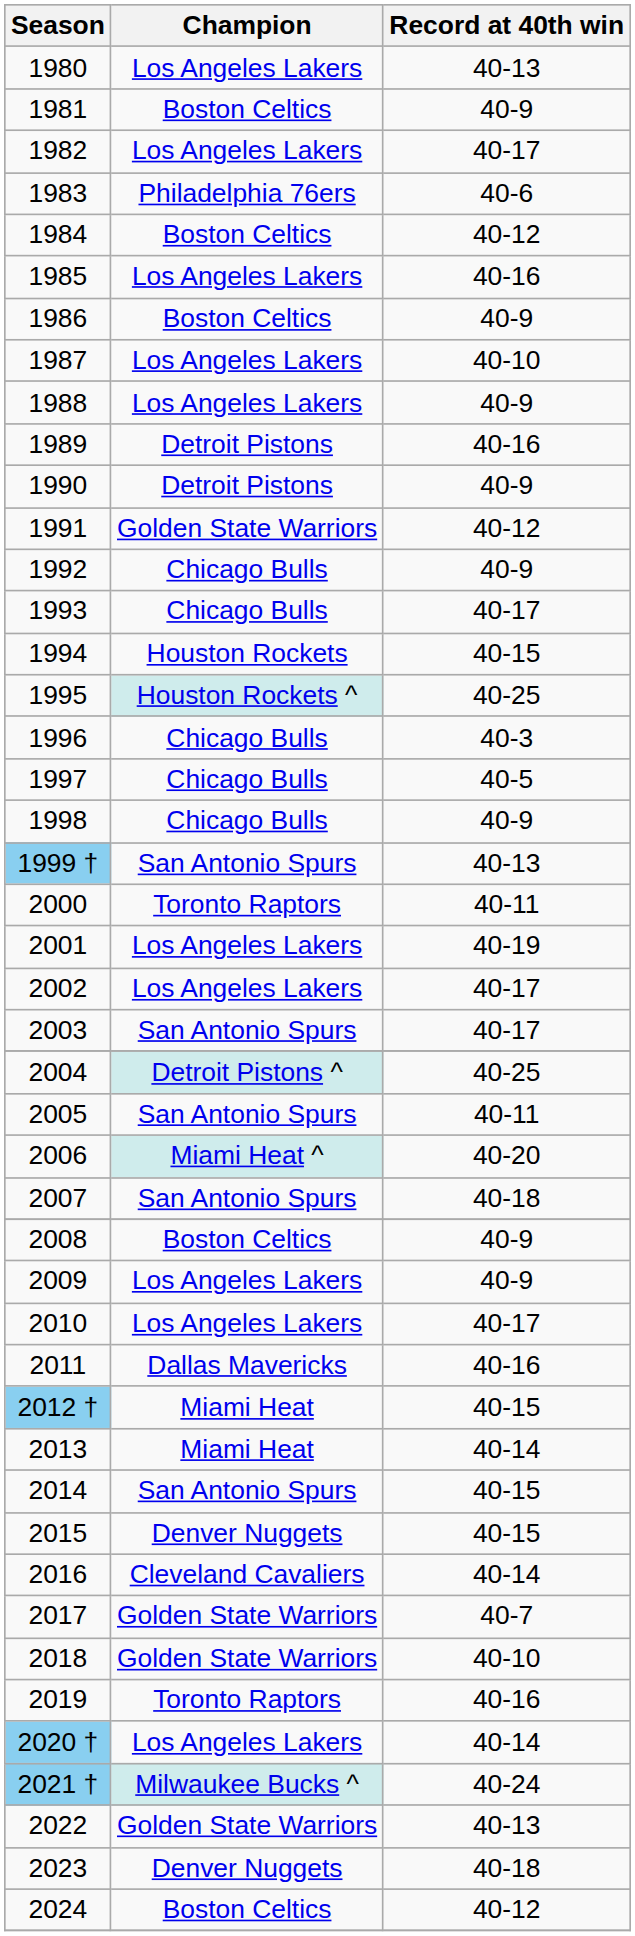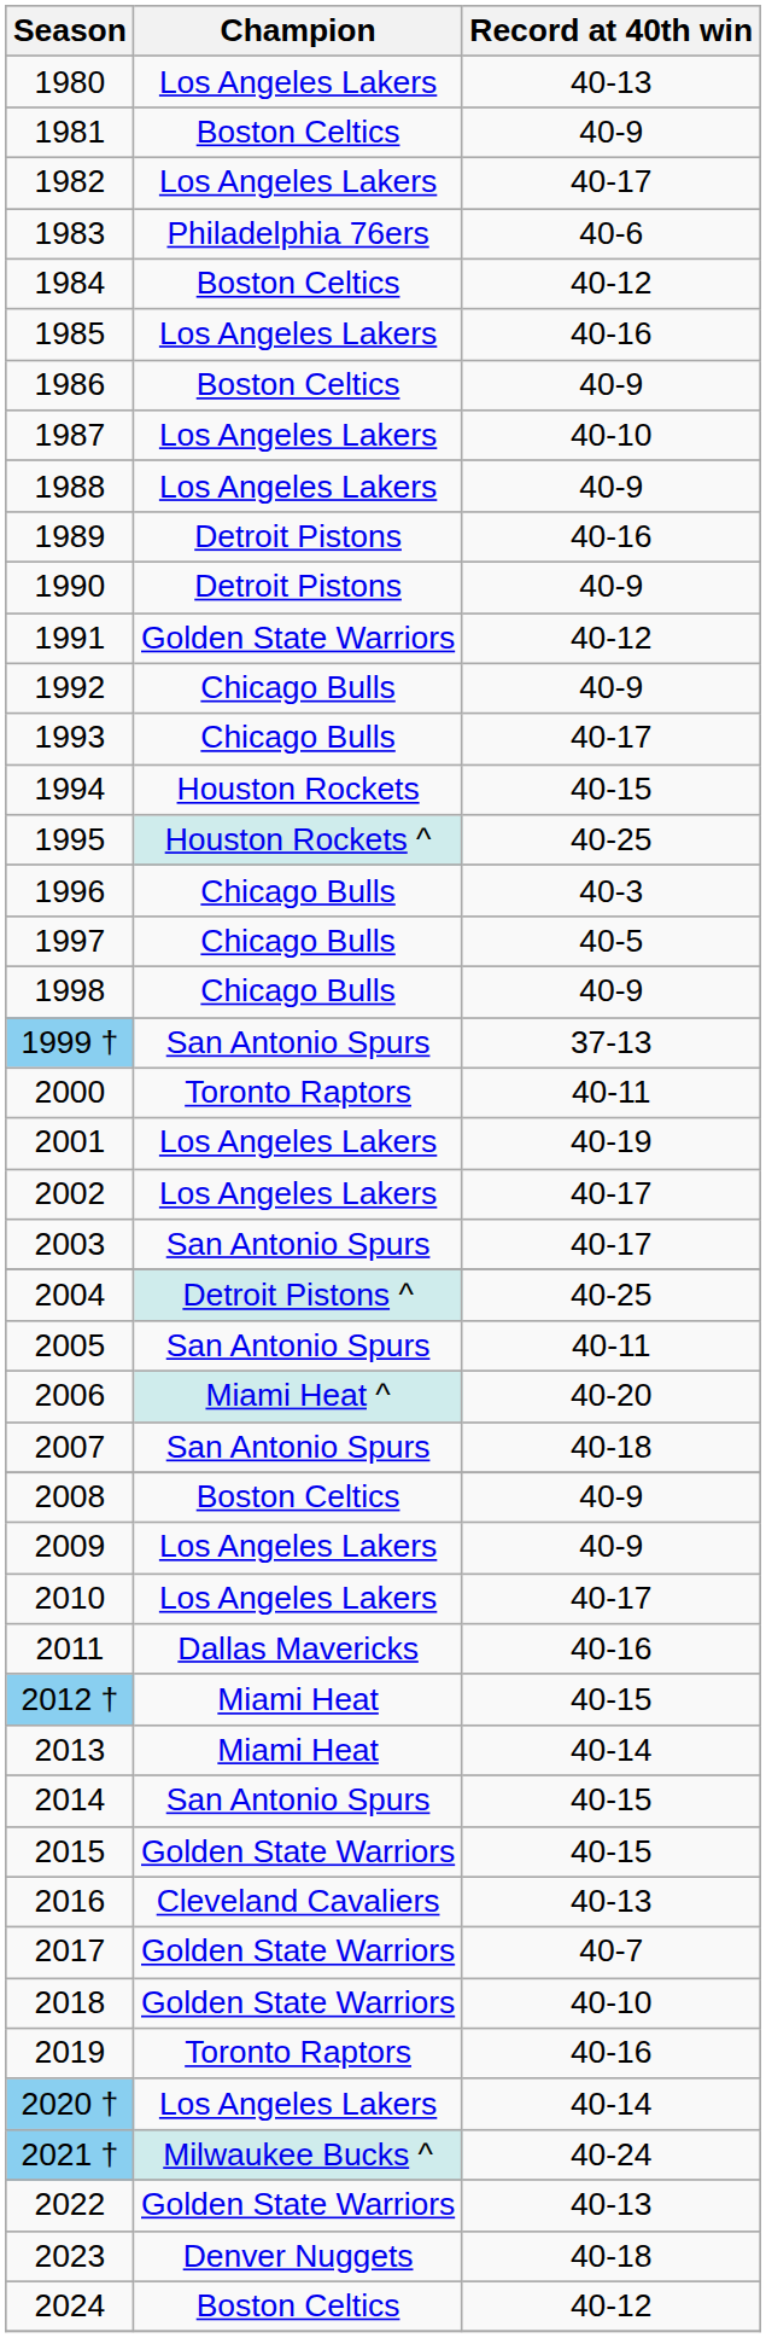1999 † | Record at 40th win: 40-13 -> 37-13
2015 | Champion: Denver Nuggets -> Golden State Warriors
2016 | Record at 40th win: 40-14 -> 40-13
